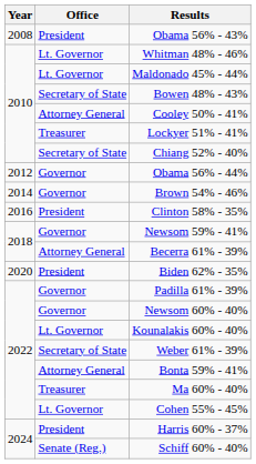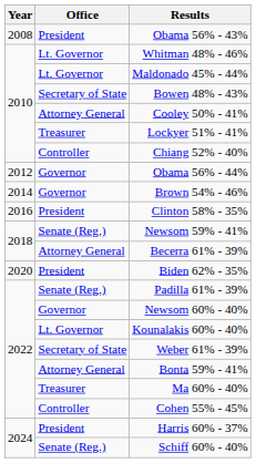Chiang 52% - 40% | Office: Secretary of State -> Controller
Newsom 59% - 41% | Office: Governor -> Senate (Reg.)
Padilla 61% - 39% | Office: Governor -> Senate (Reg.)
Cohen 55% - 45% | Office: Lt. Governor -> Controller
